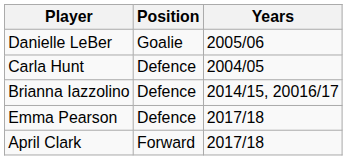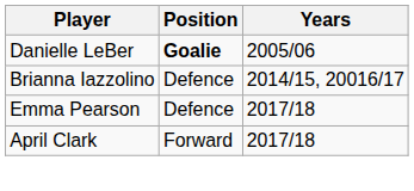Danielle LeBer | Position: normal -> bold
- row: Carla Hunt | Defence | 2004/05
